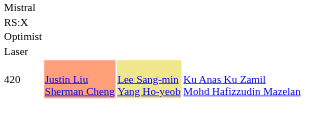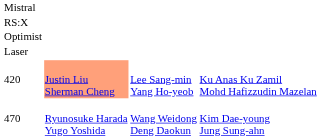420 | column 3: khaki background -> no background
+ row: 470 | Ryunosuke Harada Yugo Yoshida | Wang Weidong Deng Daokun | Kim Dae-young Jung Sung-ahn
